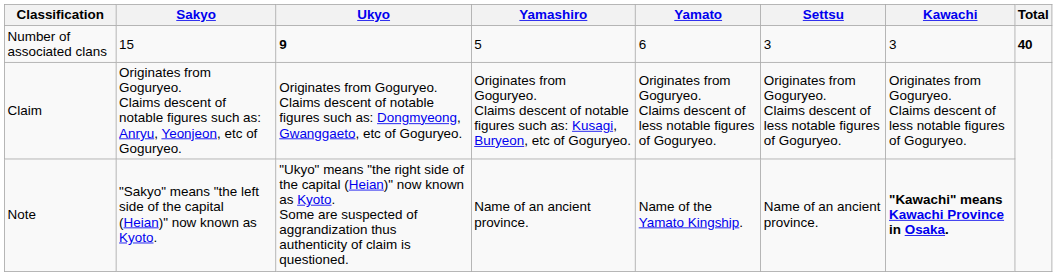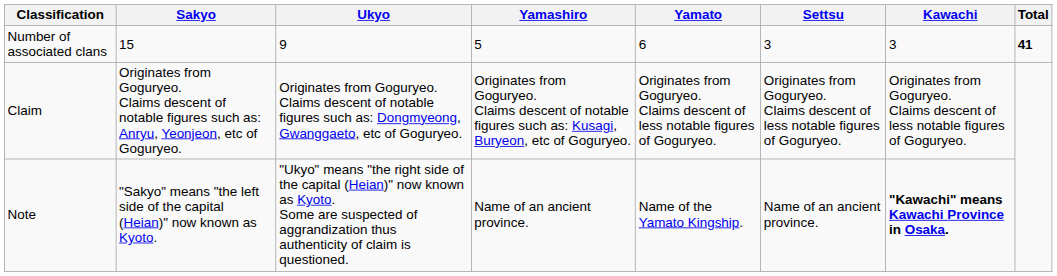Number of associated clans | Ukyo: bold -> normal
Number of associated clans | Total: 40 -> 41
